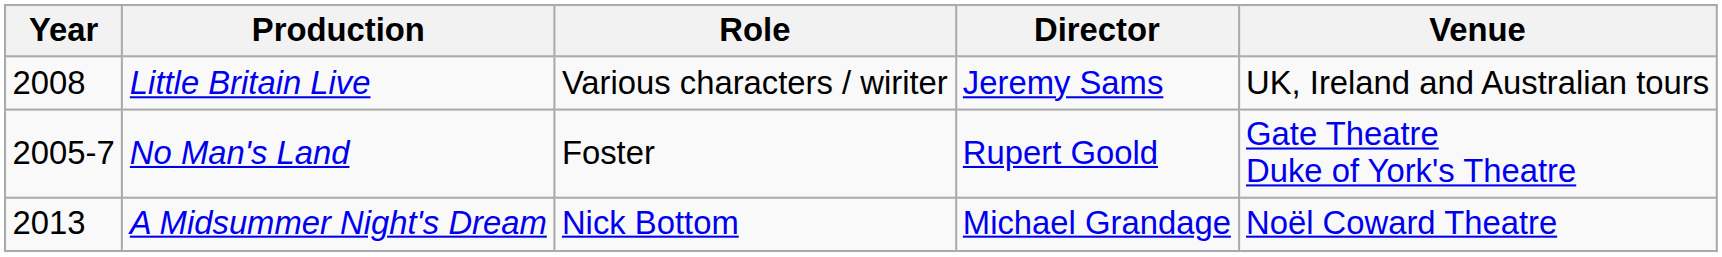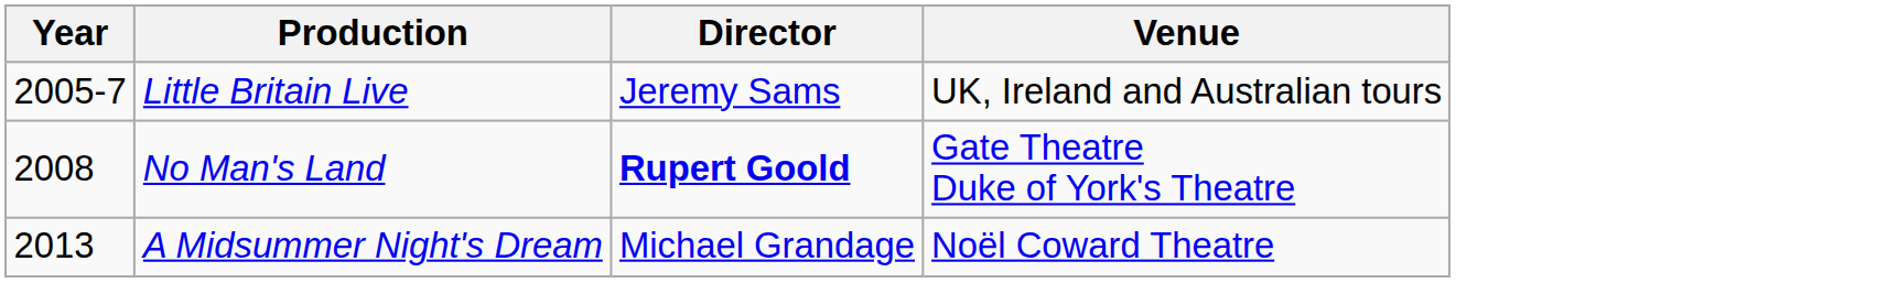- column: Role | Various characters / wiriter | Foster | Nick Bottom
Little Britain Live | Year: 2008 -> 2005-7
No Man's Land | Year: 2005-7 -> 2008
No Man's Land | Director: normal -> bold
